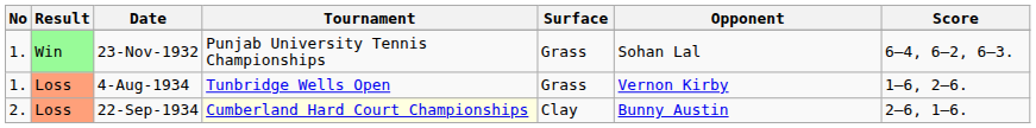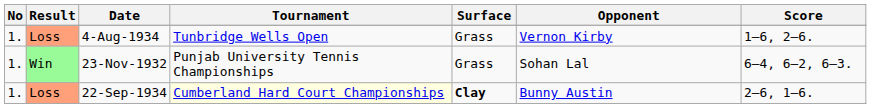rows swapped: 23-Nov-1932 <-> 4‑Aug‑1934
22‑Sep‑1934 | No: 2. -> 1.
22‑Sep‑1934 | Surface: normal -> bold
